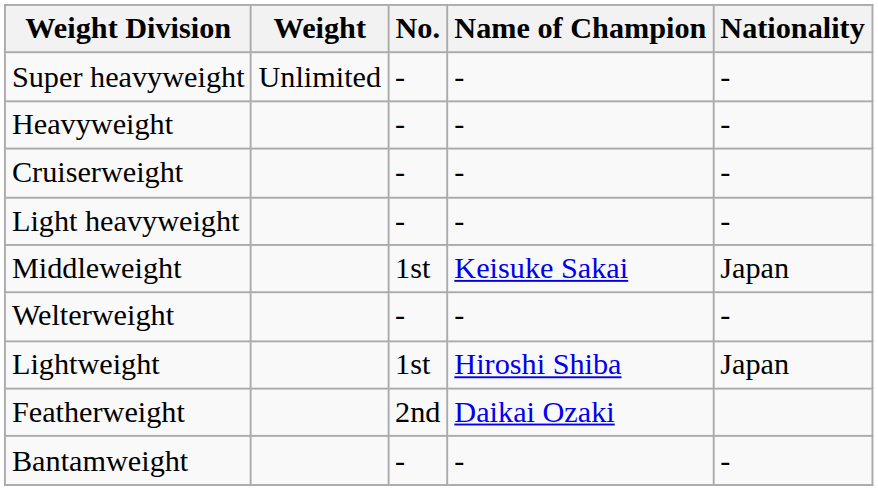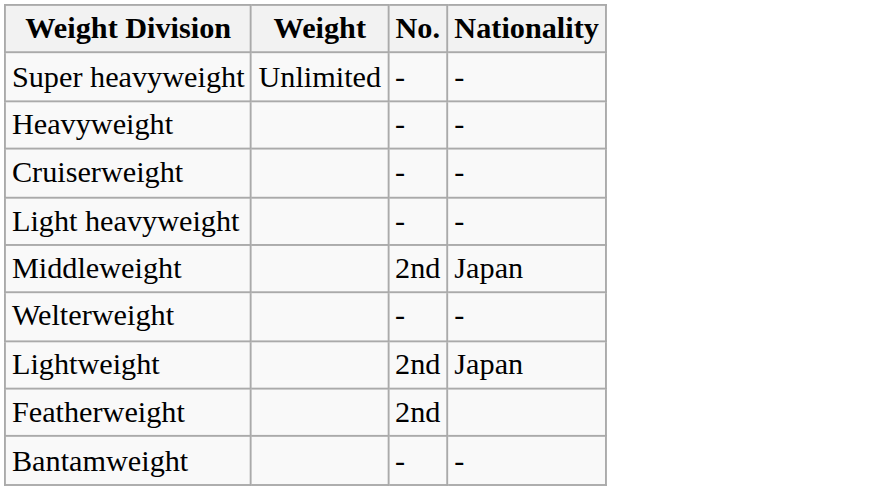- column: Name of Champion | - | - | - | - | Keisuke Sakai | - | Hiroshi Shiba | Daikai Ozaki | -
Middleweight | No.: 1st -> 2nd
Lightweight | No.: 1st -> 2nd
